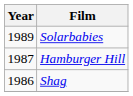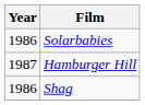Solarbabies | Year: 1989 -> 1986
